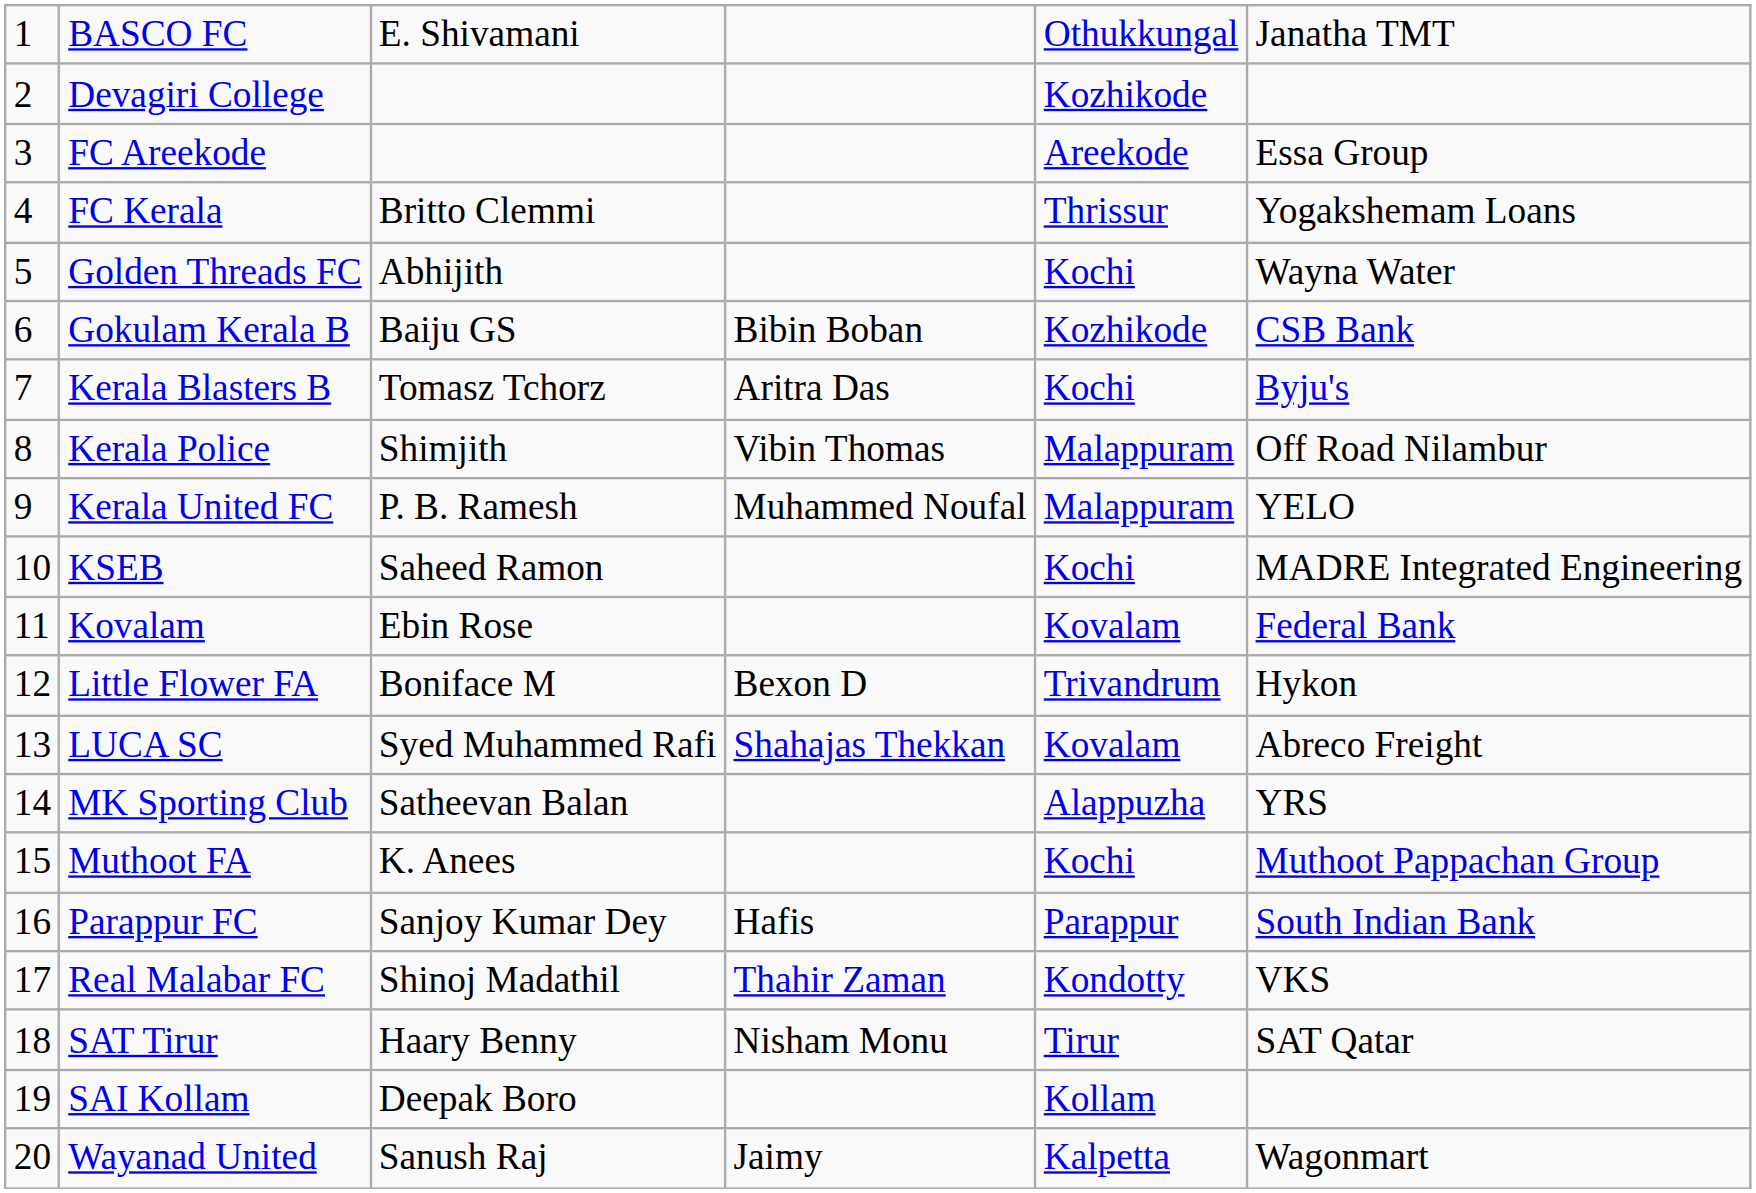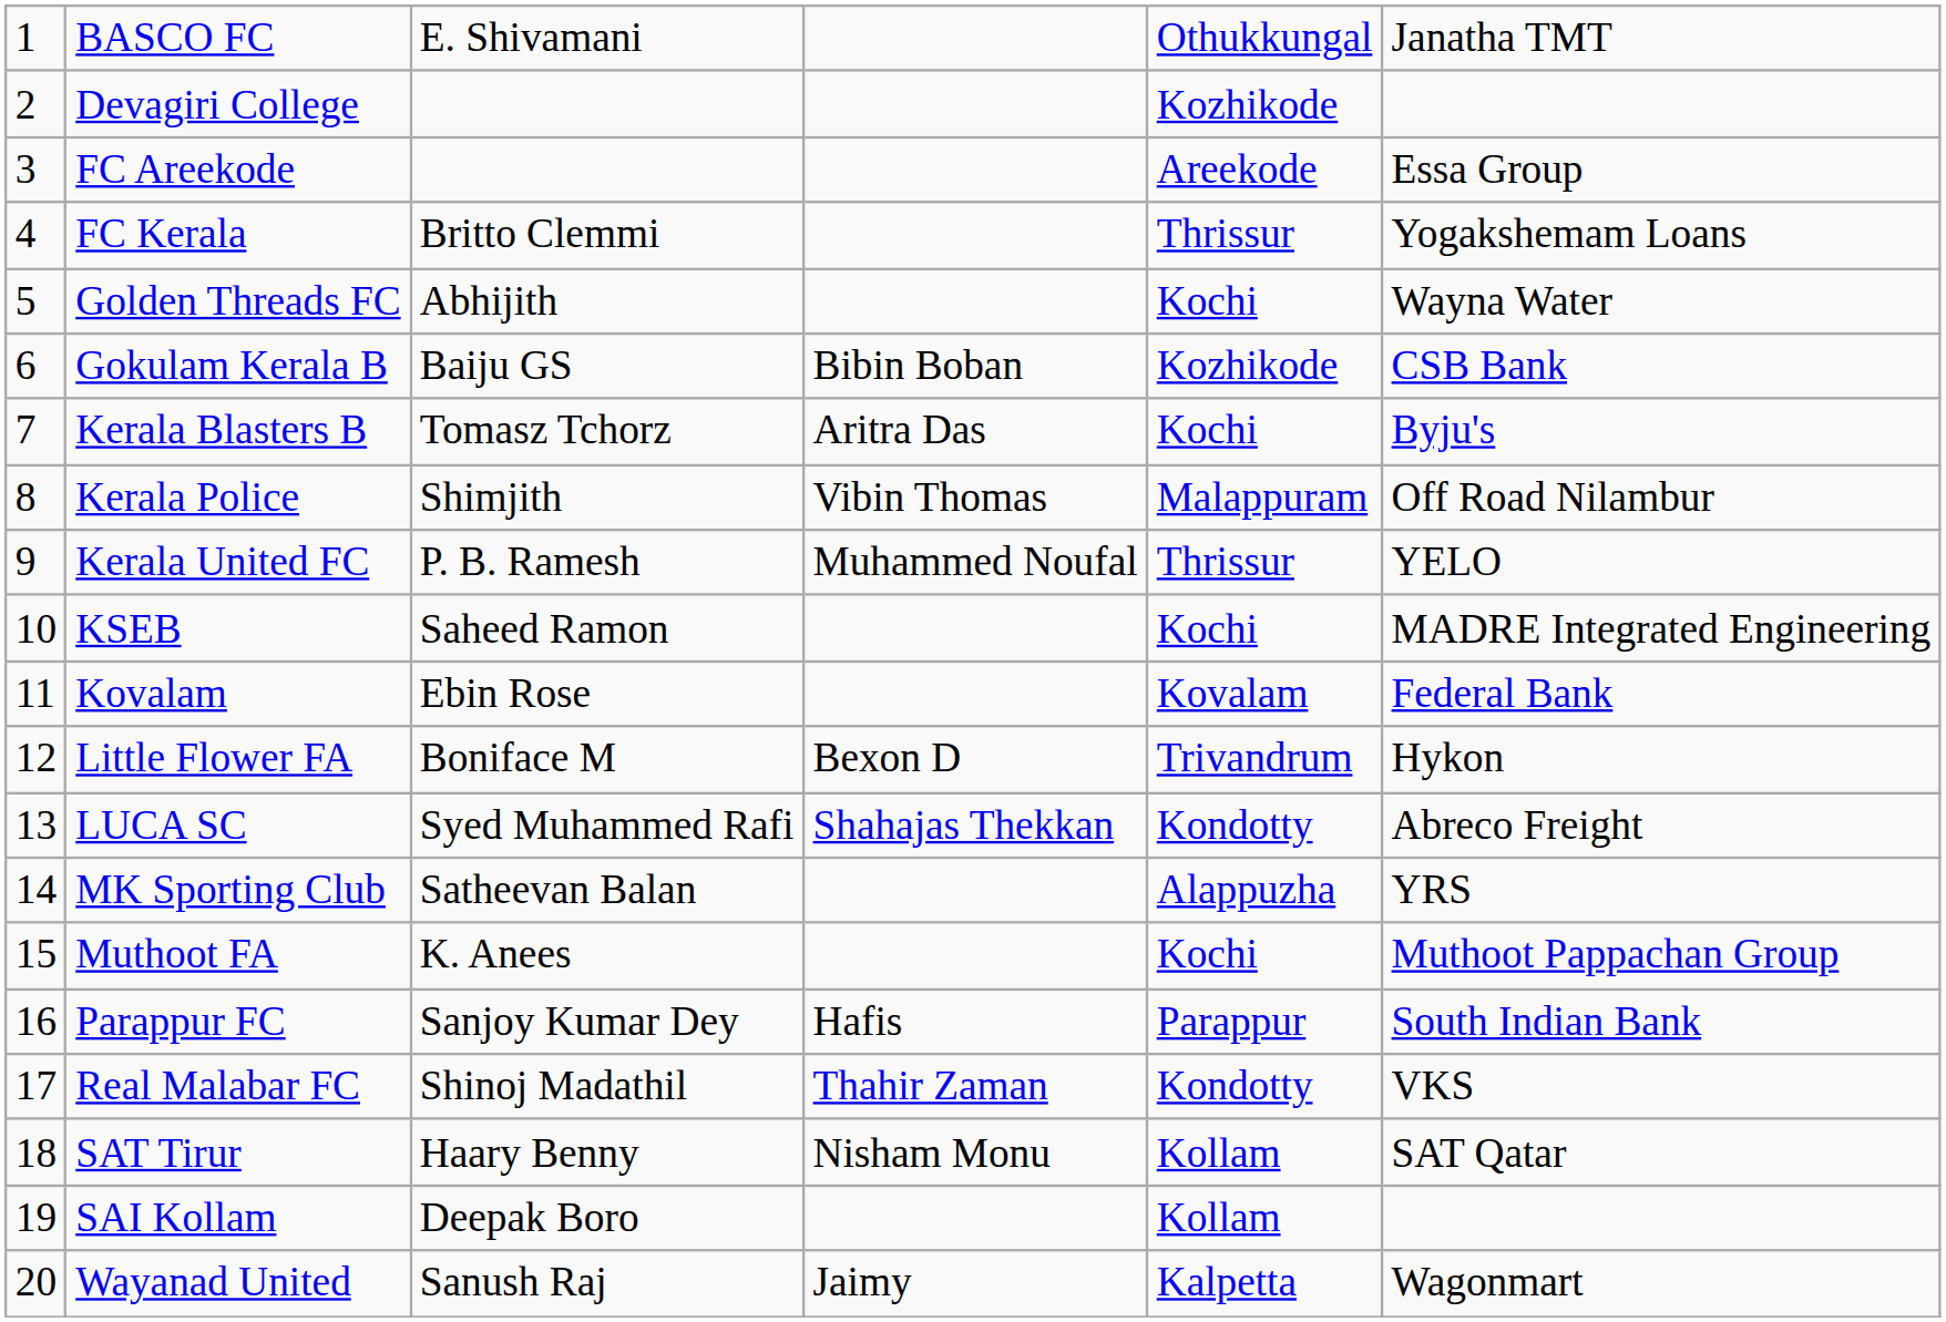Kerala United FC | column 5: Malappuram -> Thrissur
LUCA SC | column 5: Kovalam -> Kondotty
SAT Tirur | column 5: Tirur -> Kollam
